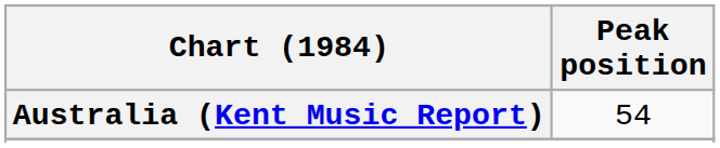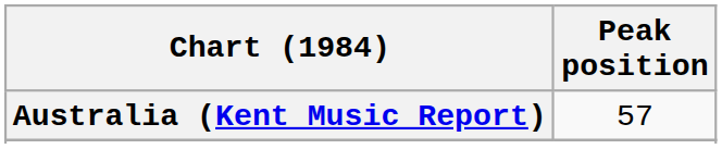Australia (Kent Music Report) | Peak position: 54 -> 57
